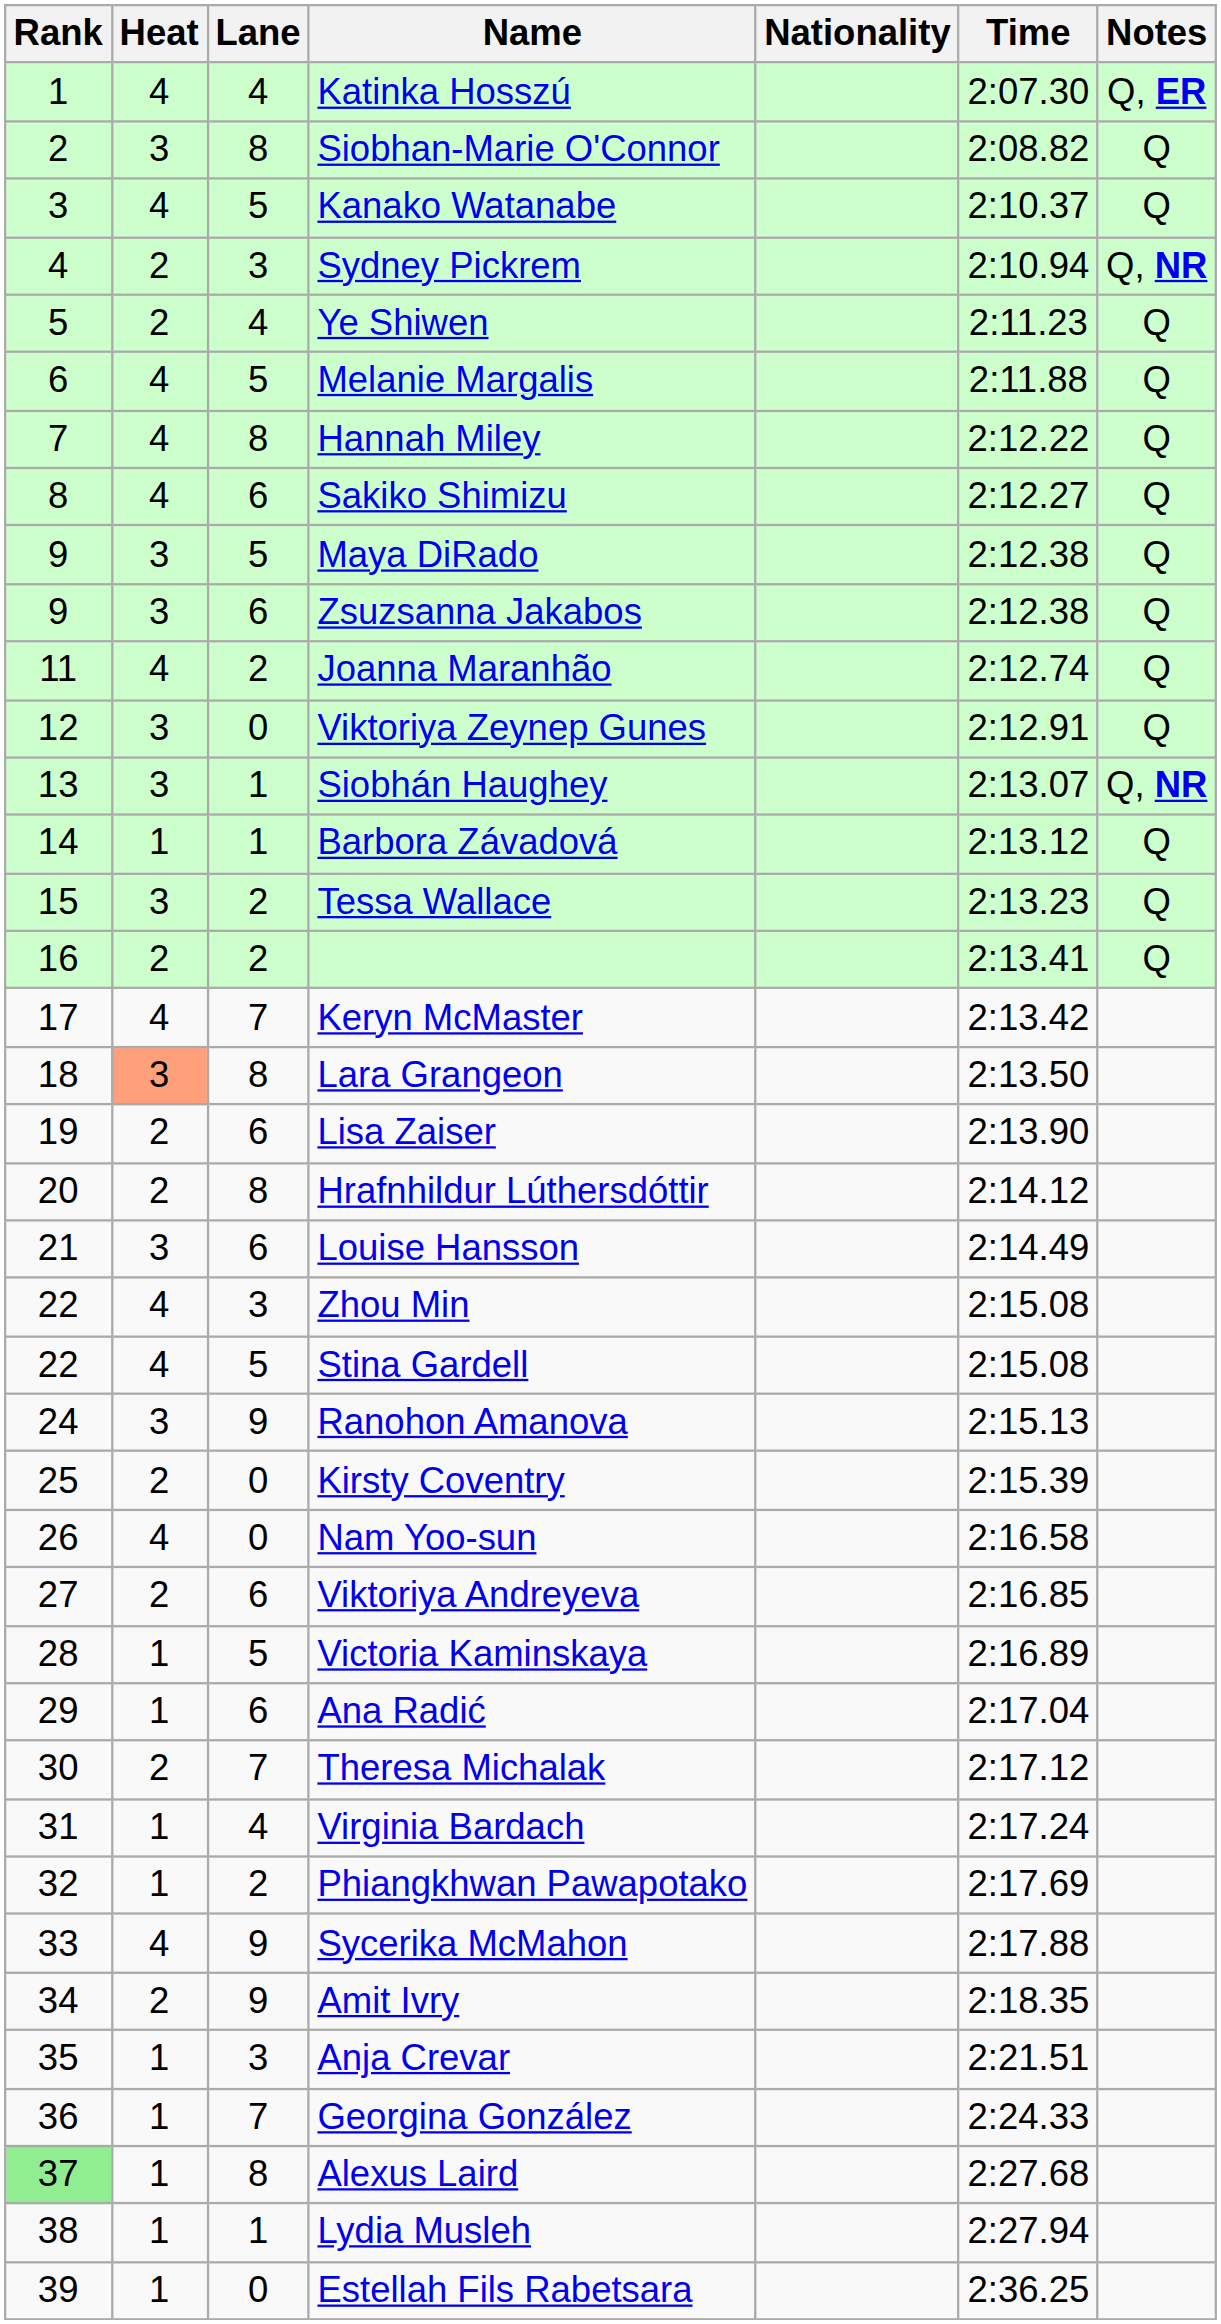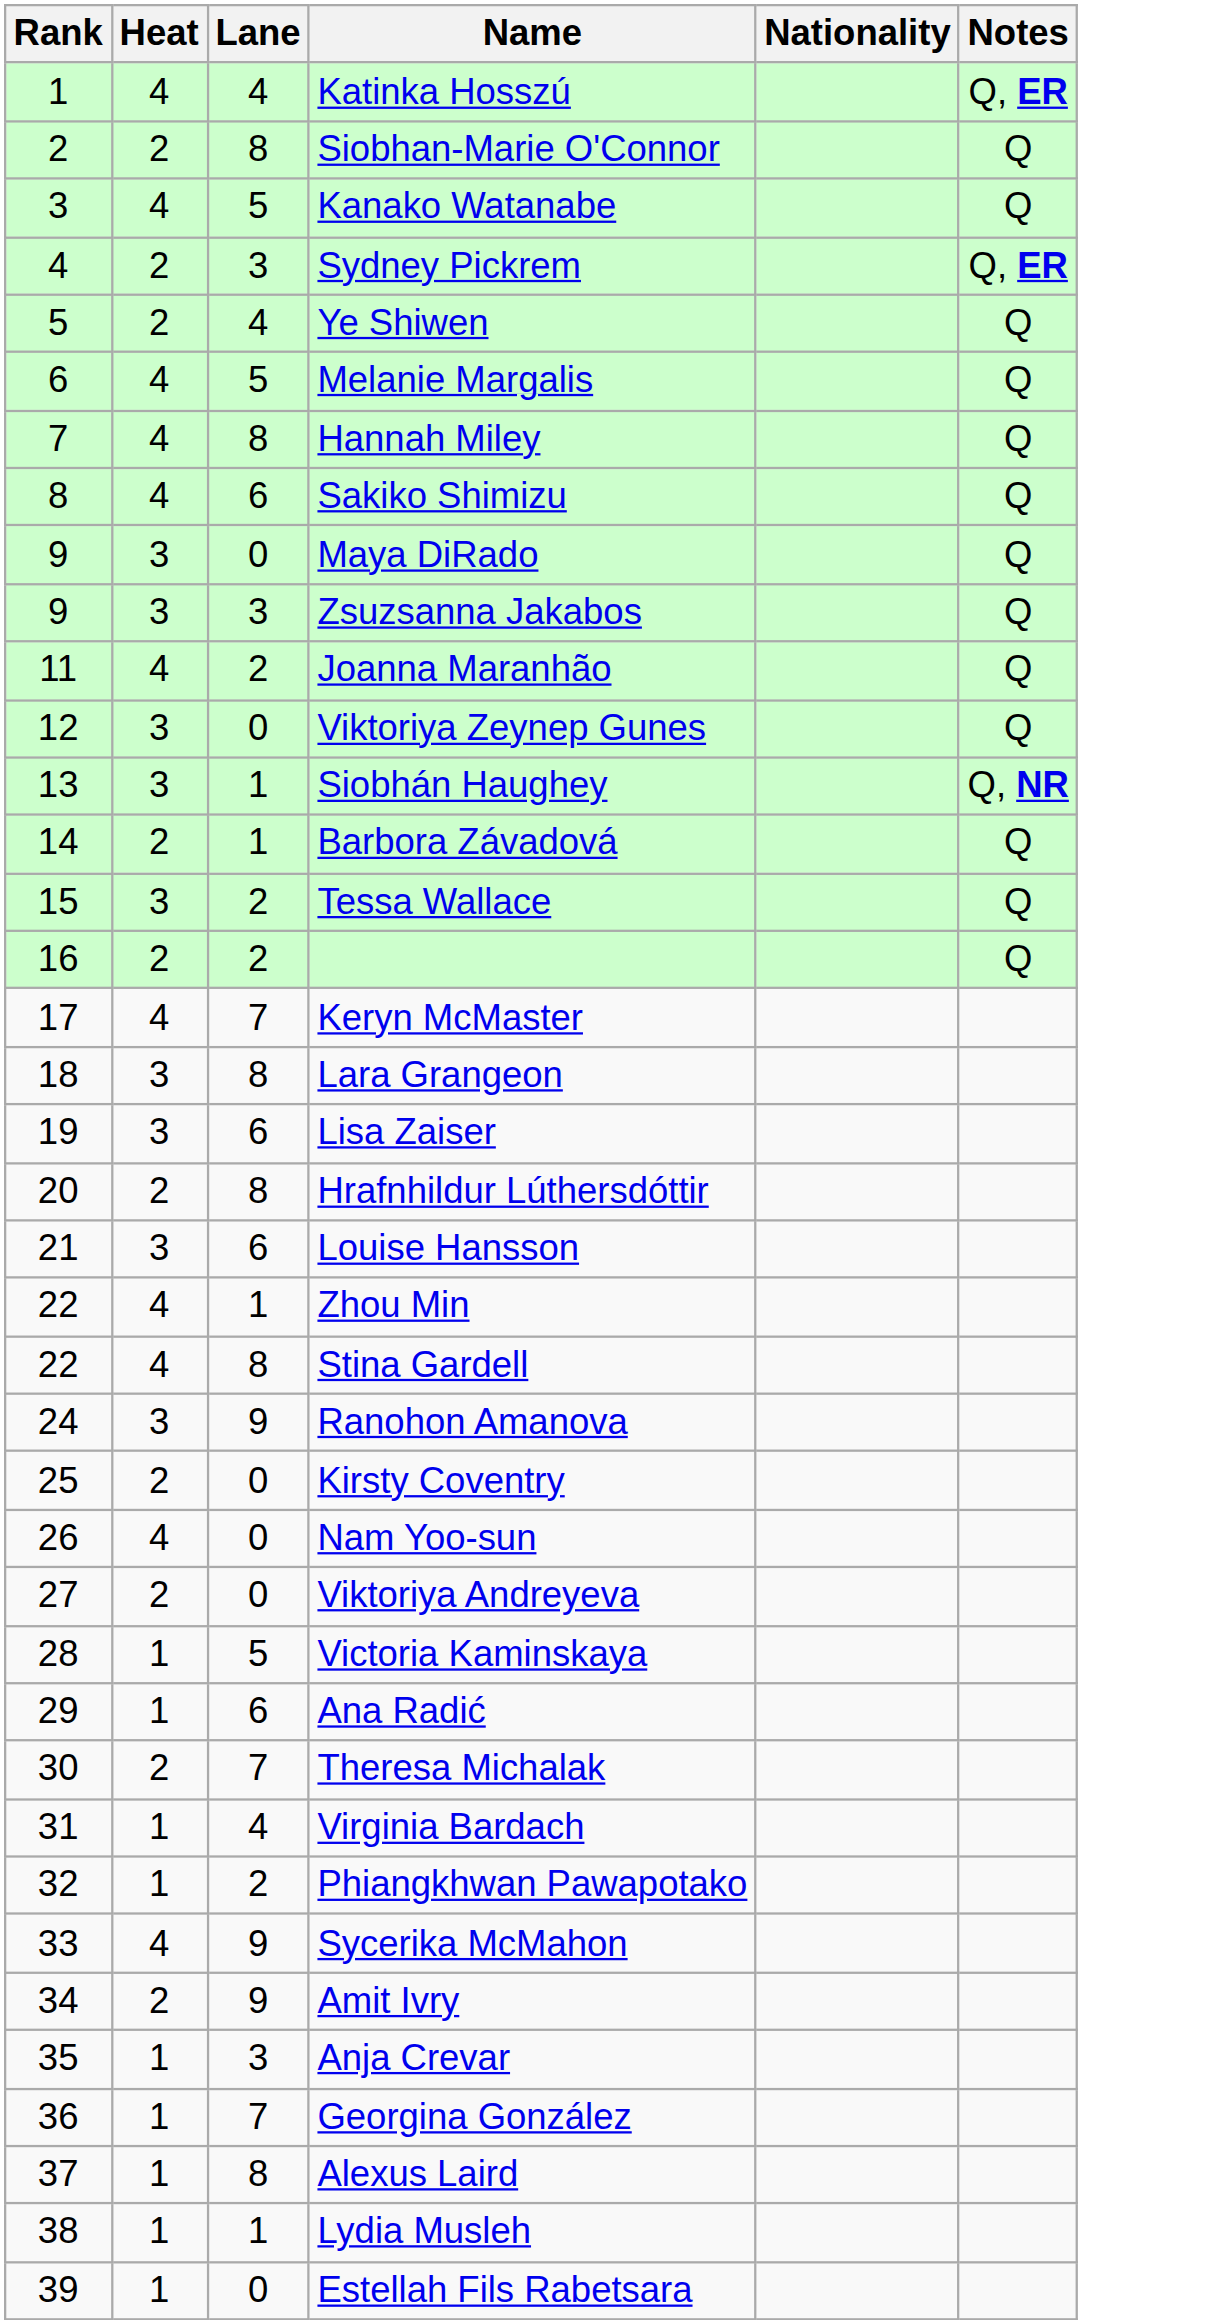- column: Time | 2:07.30 | 2:08.82 | 2:10.37 | 2:10.94 | 2:11.23 | 2:11.88 | 2:12.22 | 2:12.27 | 2:12.38 | 2:12.38 | 2:12.74 | 2:12.91 | 2:13.07 | 2:13.12 | 2:13.23 | 2:13.41 | 2:13.42 | 2:13.50 | 2:13.90 | 2:14.12 | 2:14.49 | 2:15.08 | 2:15.08 | 2:15.13 | 2:15.39 | 2:16.58 | 2:16.85 | 2:16.89 | 2:17.04 | 2:17.12 | 2:17.24 | 2:17.69 | 2:17.88 | 2:18.35 | 2:21.51 | 2:24.33 | 2:27.68 | 2:27.94 | 2:36.25
Siobhan-Marie O'Connor | Heat: 3 -> 2
Sydney Pickrem | Notes: Q, NR -> Q, ER
Maya DiRado | Lane: 5 -> 0
Zsuzsanna Jakabos | Lane: 6 -> 3
Barbora Závadová | Heat: 1 -> 2
Lara Grangeon | Heat: lightsalmon background -> no background
Lisa Zaiser | Heat: 2 -> 3
Zhou Min | Lane: 3 -> 1
Stina Gardell | Lane: 5 -> 8
Viktoriya Andreyeva | Lane: 6 -> 0
Alexus Laird | Rank: lightgreen background -> no background
